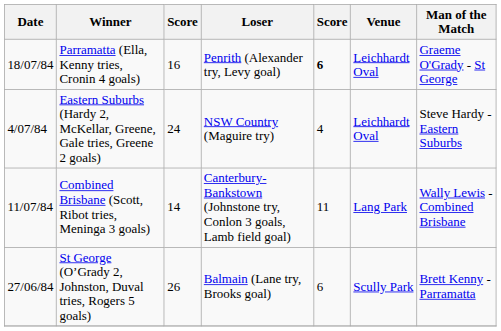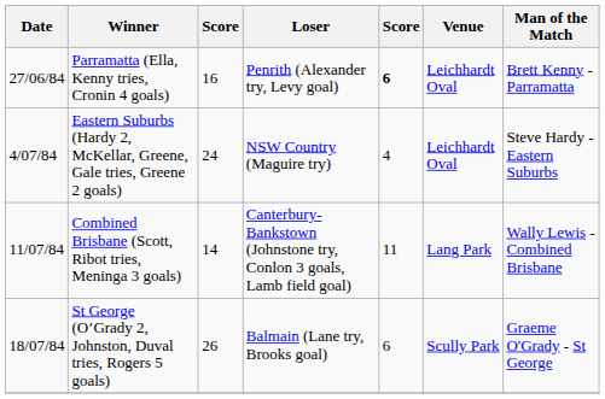Parramatta (Ella, Kenny tries, Cronin 4 goals) | Date: 18/07/84 -> 27/06/84
Parramatta (Ella, Kenny tries, Cronin 4 goals) | Man of the Match: Graeme O'Grady - St George -> Brett Kenny - Parramatta
St George (O’Grady 2, Johnston, Duval tries, Rogers 5 goals) | Date: 27/06/84 -> 18/07/84
St George (O’Grady 2, Johnston, Duval tries, Rogers 5 goals) | Man of the Match: Brett Kenny - Parramatta -> Graeme O'Grady - St George
